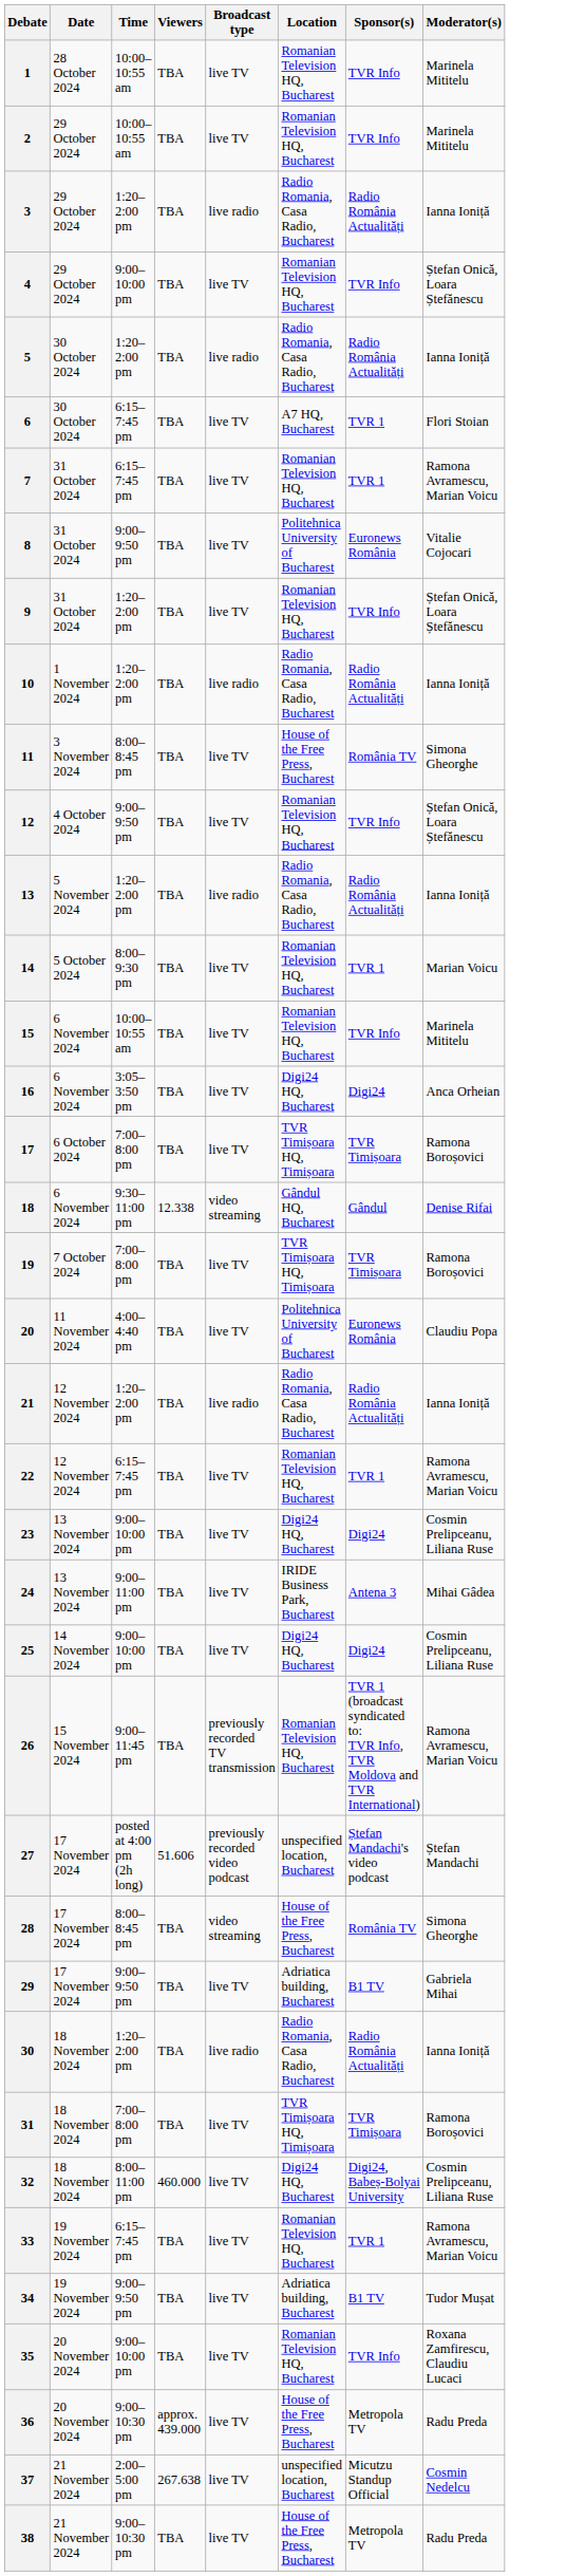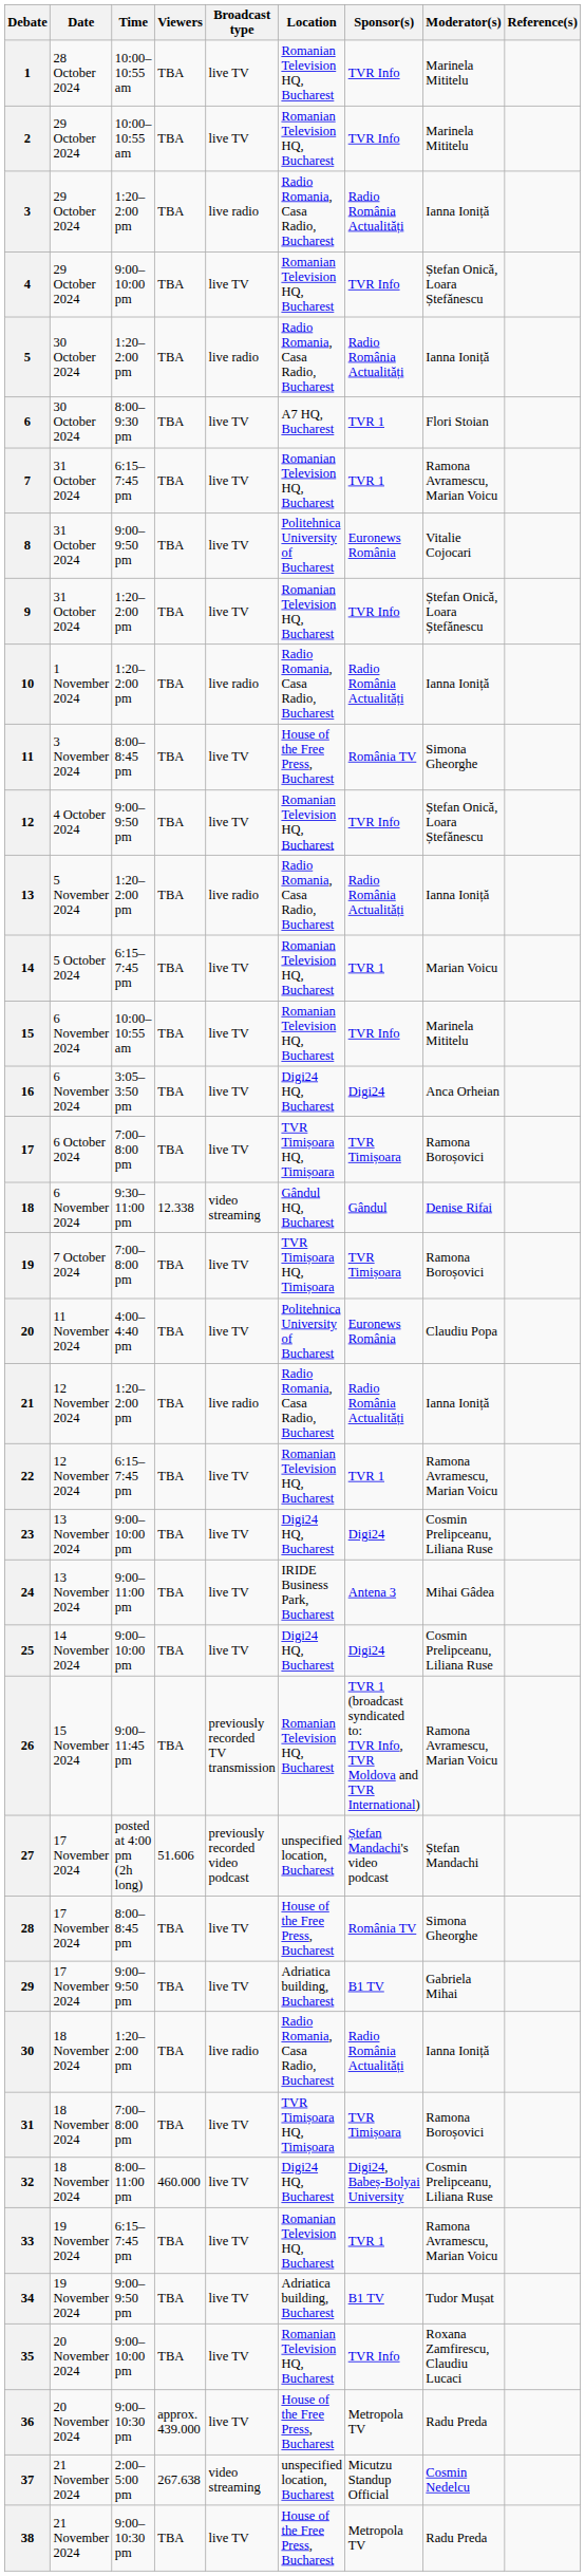+ column: Reference(s)
6 | Time: 6:15–7:45 pm -> 8:00–9:30 pm
14 | Time: 8:00–9:30 pm -> 6:15–7:45 pm
28 | Broadcast type: video streaming -> live TV
37 | Broadcast type: live TV -> video streaming
